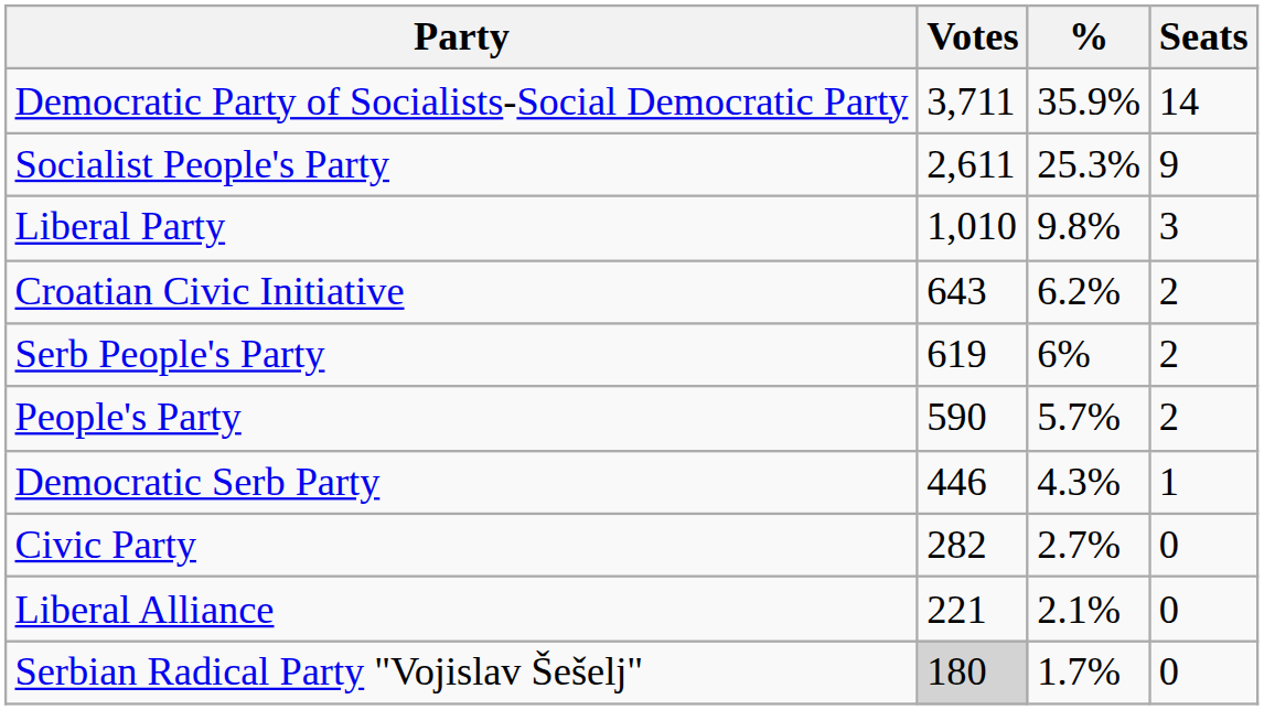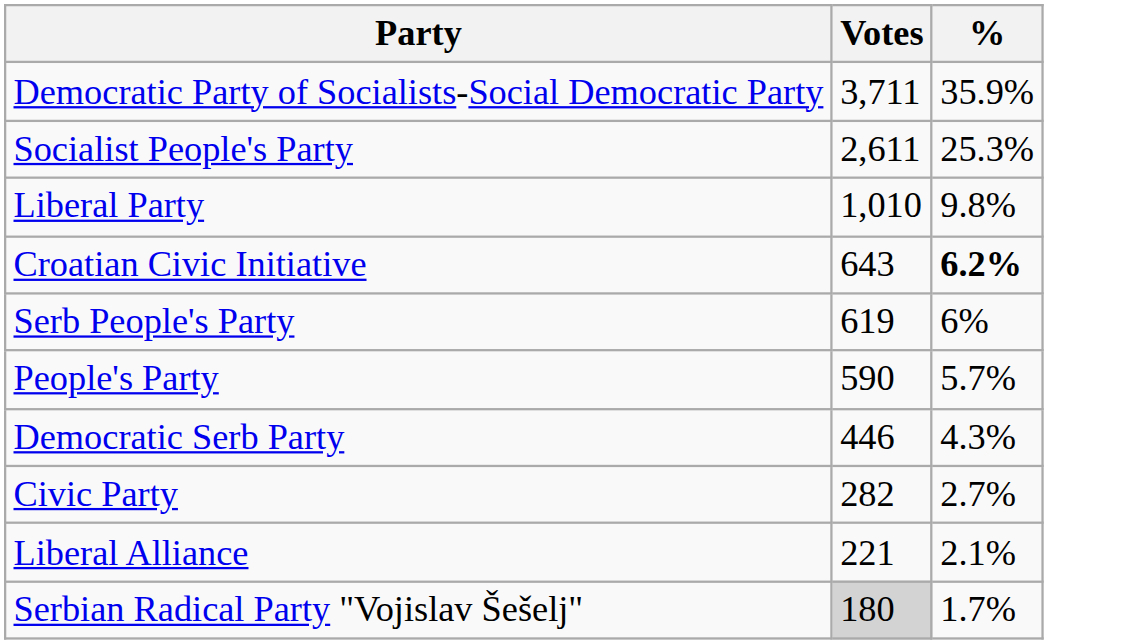- column: Seats | 14 | 9 | 3 | 2 | 2 | 2 | 1 | 0 | 0 | 0
Croatian Civic Initiative | %: normal -> bold
